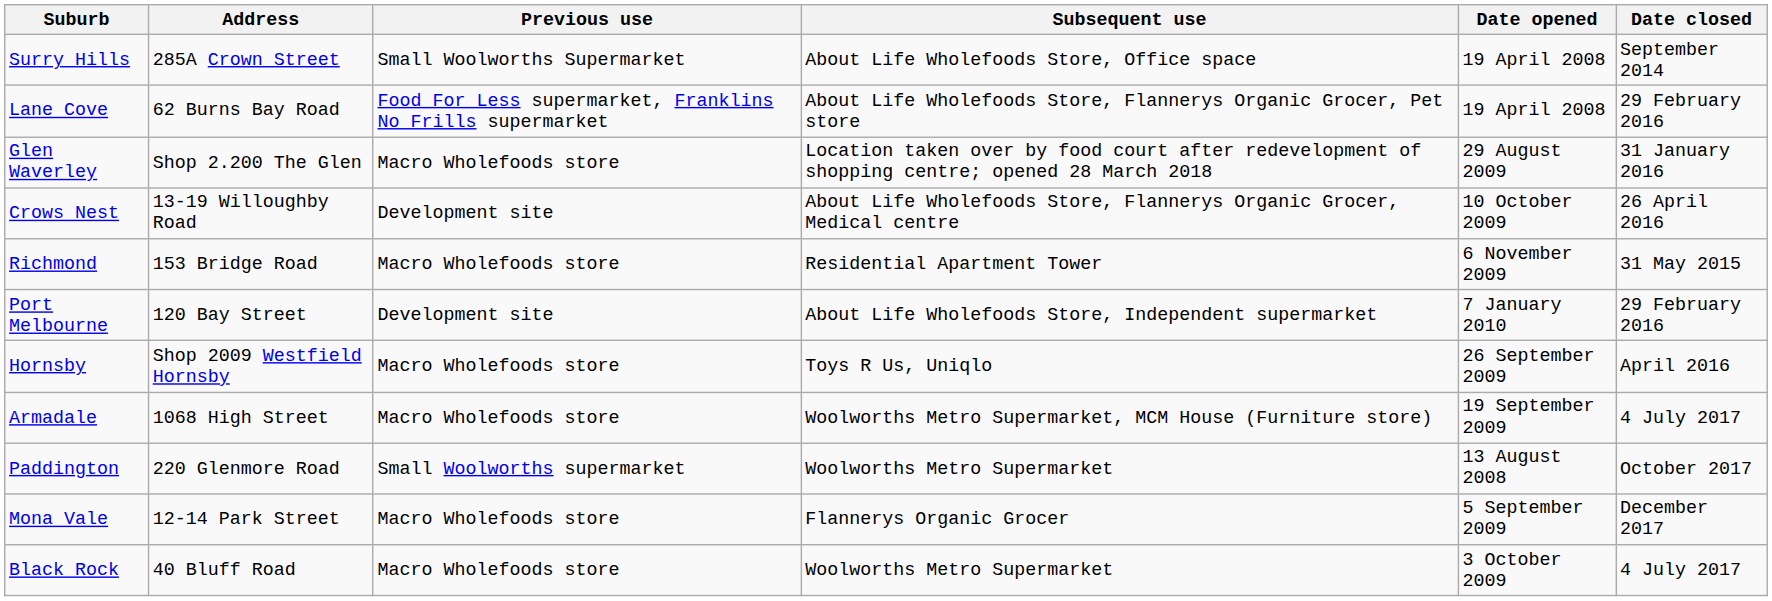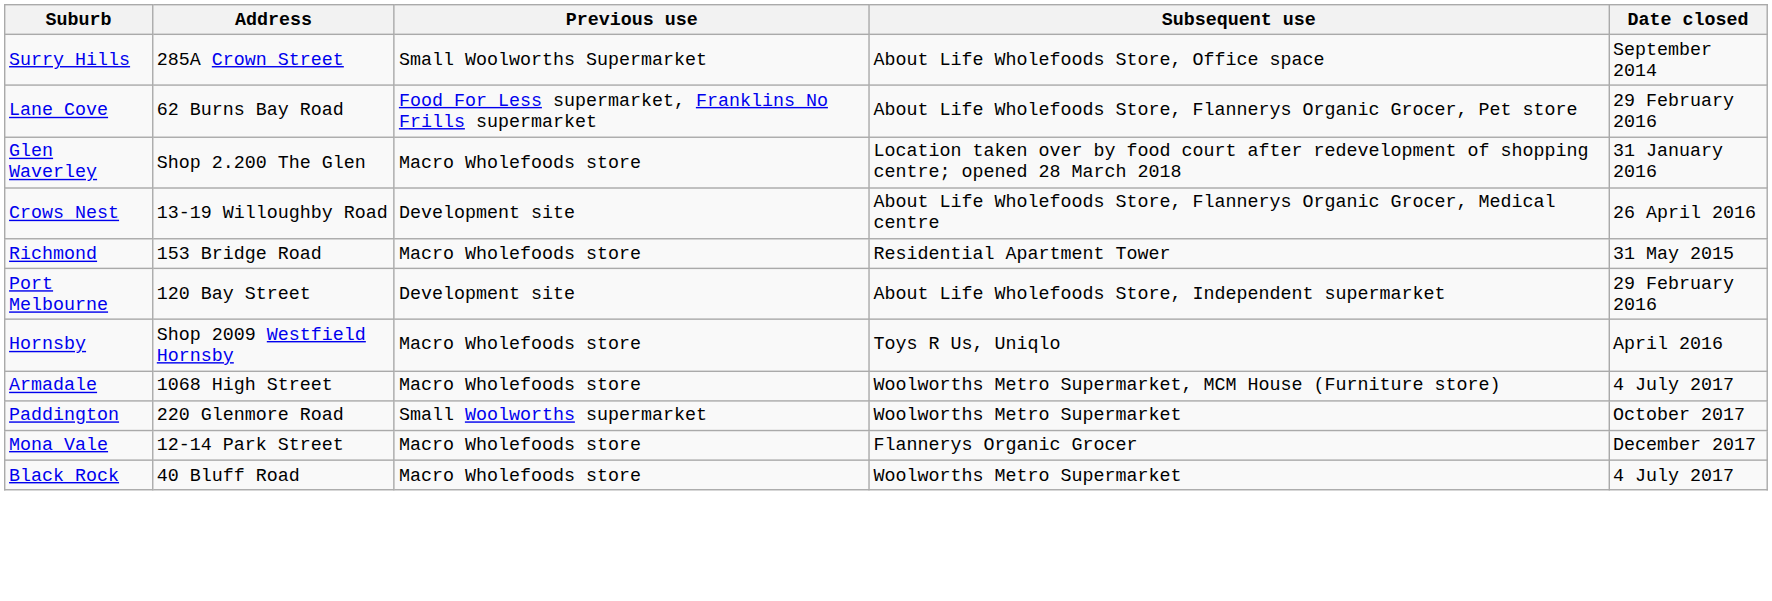- column: Date opened | 19 April 2008 | 19 April 2008 | 29 August 2009 | 10 October 2009 | 6 November 2009 | 7 January 2010 | 26 September 2009 | 19 September 2009 | 13 August 2008 | 5 September 2009 | 3 October 2009
